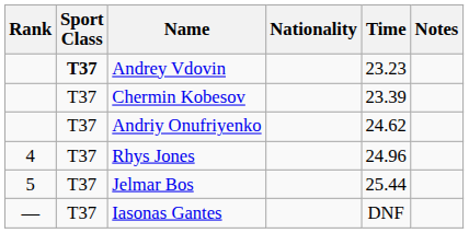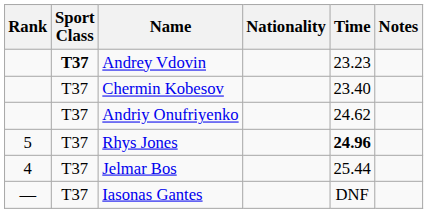Chermin Kobesov | Time: 23.39 -> 23.40
Rhys Jones | Rank: 4 -> 5
Rhys Jones | Time: normal -> bold
Jelmar Bos | Rank: 5 -> 4
